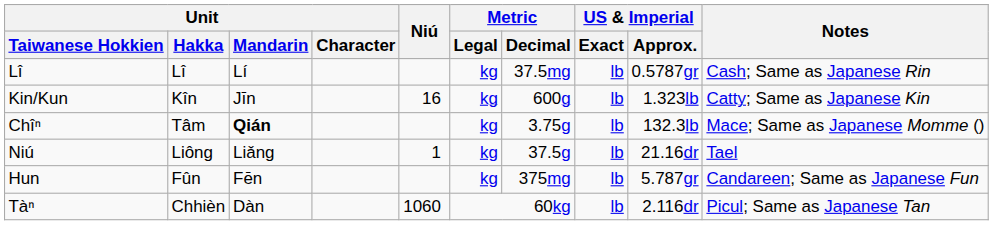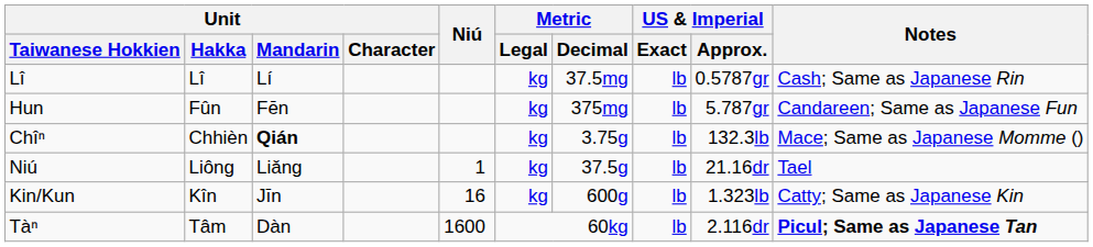rows swapped: Hun <-> Kin/Kun
Chîⁿ | Unit / Hakka: Tâm -> Chhièn
Tàⁿ | Unit / Hakka: Chhièn -> Tâm
Tàⁿ | Niú: 1060 -> 1600
Tàⁿ | Notes: normal -> bold
